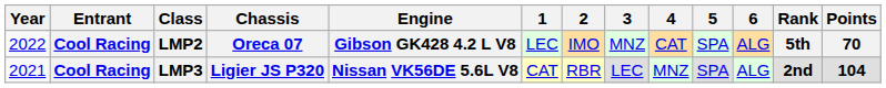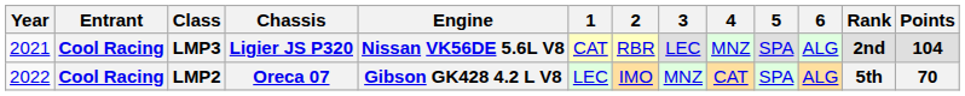rows swapped: LMP3 <-> LMP2
